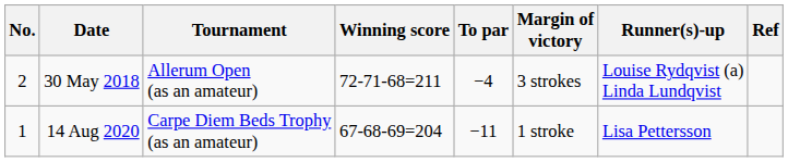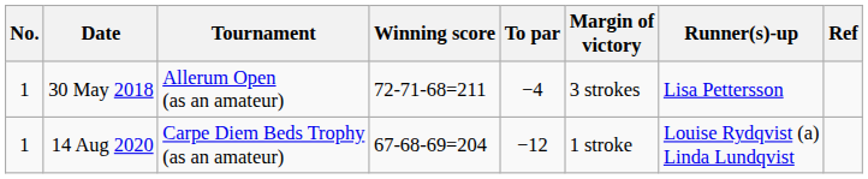30 May 2018 | No.: 2 -> 1
30 May 2018 | Runner(s)-up: Louise Rydqvist (a) Linda Lundqvist -> Lisa Pettersson
14 Aug 2020 | To par: −11 -> −12
14 Aug 2020 | Runner(s)-up: Lisa Pettersson -> Louise Rydqvist (a) Linda Lundqvist
